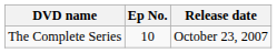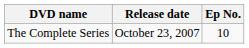columns swapped: Ep No. <-> Release date
